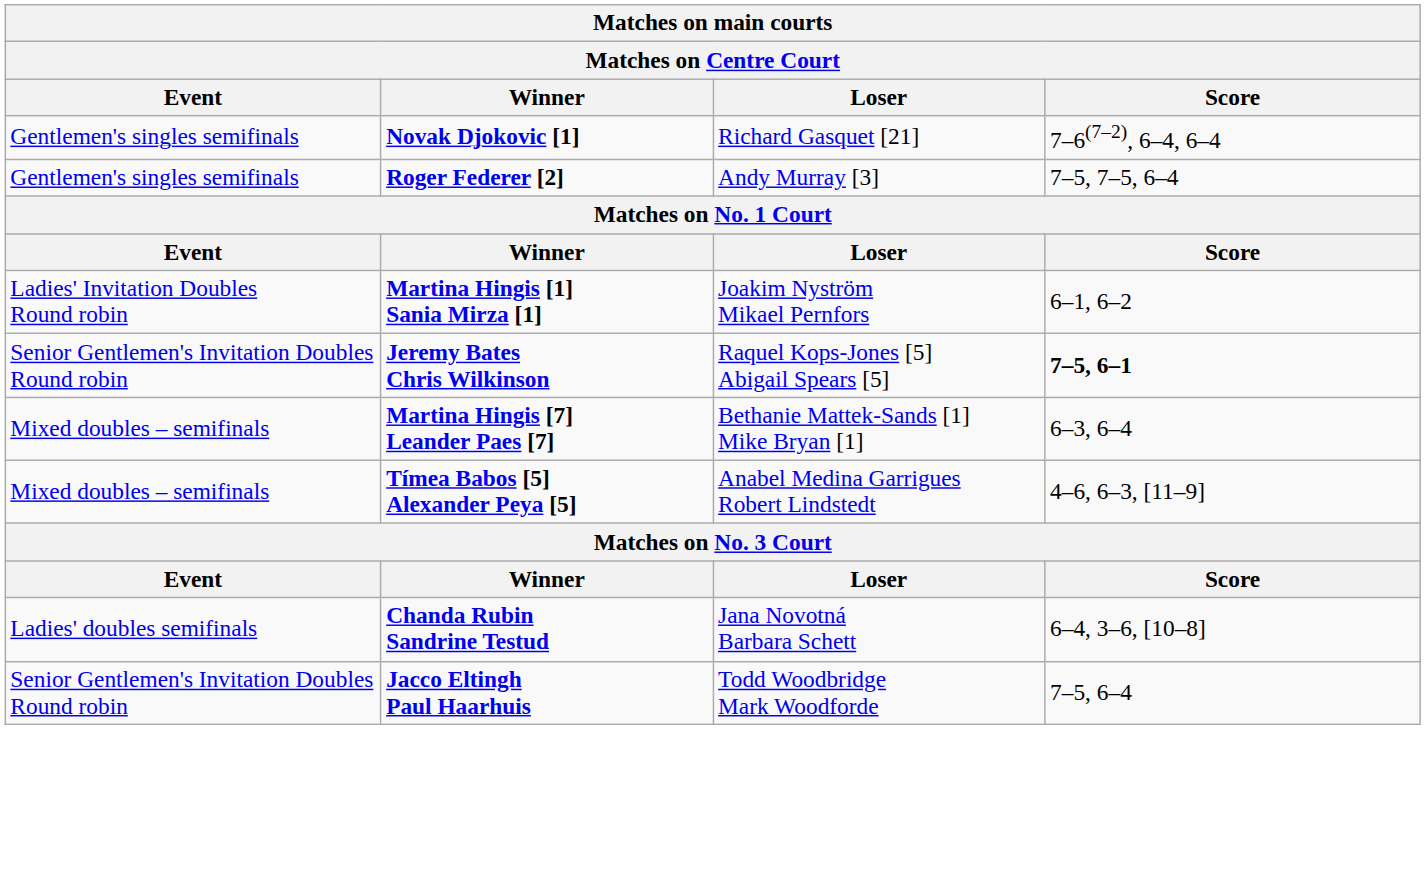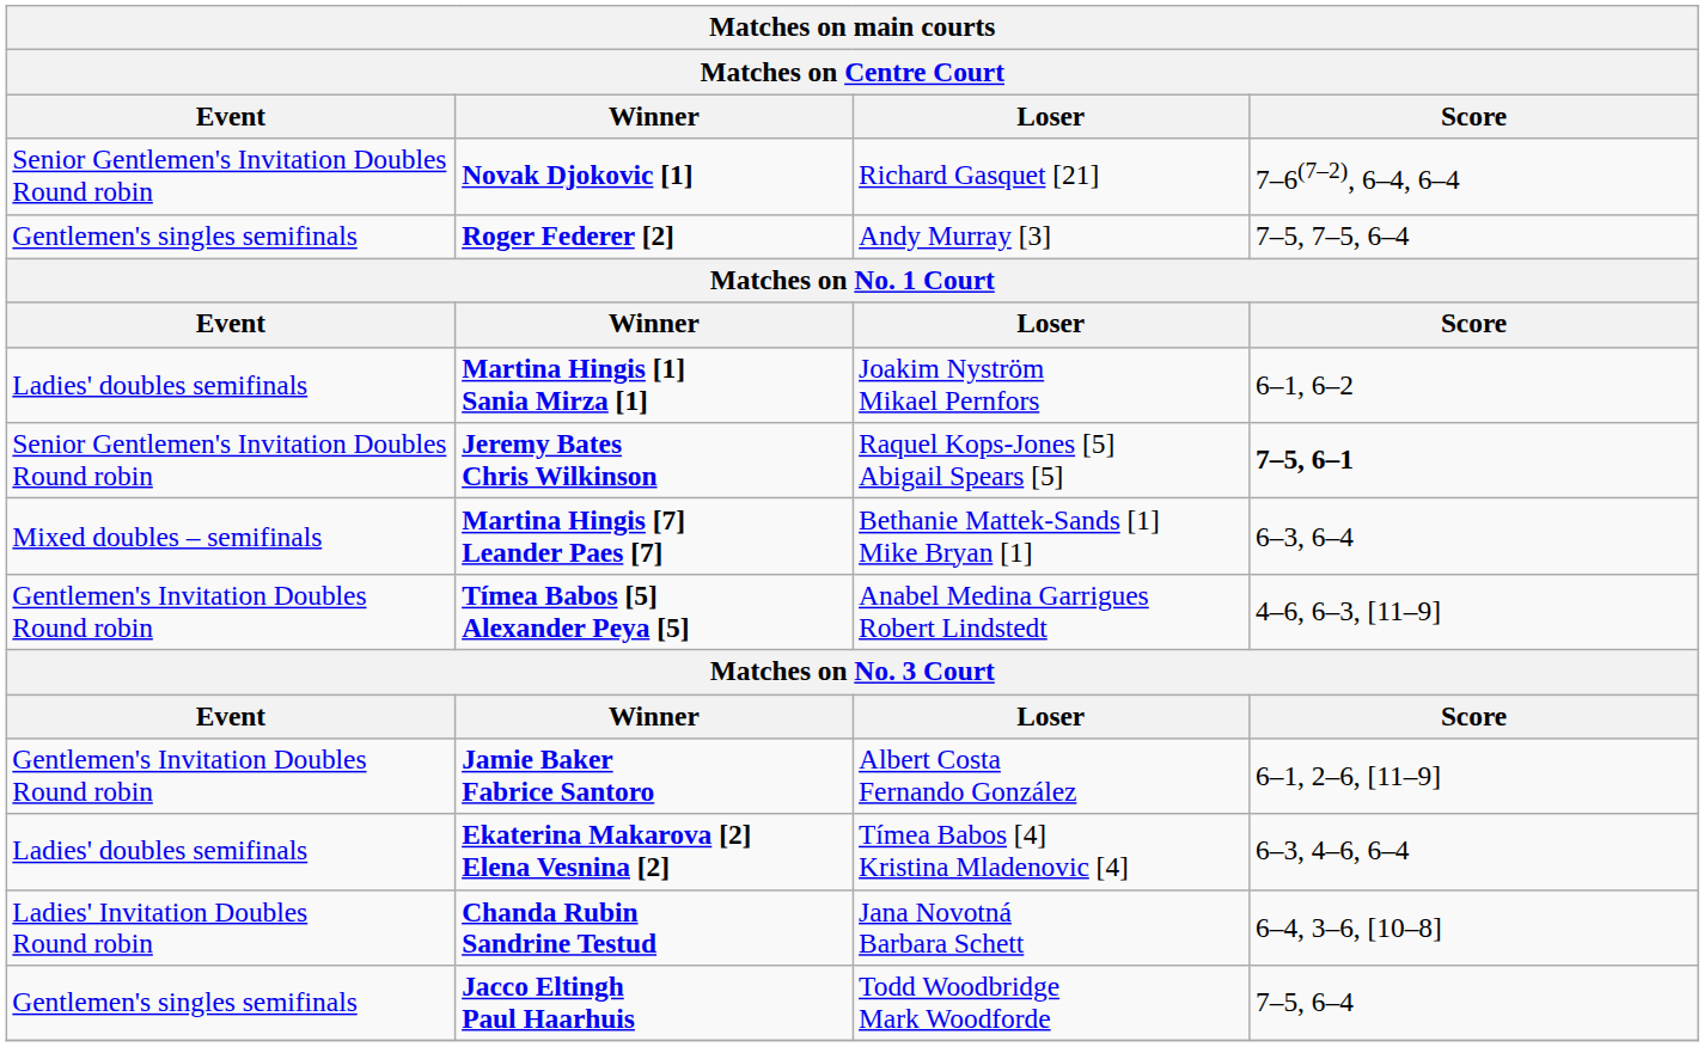Novak Djokovic [1] | Event: Gentlemen's singles semifinals -> Senior Gentlemen's Invitation Doubles Round robin
Martina Hingis [1] Sania Mirza [1] | Event: Ladies' Invitation Doubles Round robin -> Ladies' doubles semifinals
Tímea Babos [5] Alexander Peya [5] | Event: Mixed doubles – semifinals -> Gentlemen's Invitation Doubles Round robin
+ row: Gentlemen's Invitation Doubles Round robin | Jamie Baker Fabrice Santoro | Albert Costa Fernando González | 6–1, 2–6, [11–9]
+ row: Ladies' doubles semifinals | Ekaterina Makarova [2] Elena Vesnina [2] | Tímea Babos [4] Kristina Mladenovic [4] | 6–3, 4–6, 6–4
Chanda Rubin Sandrine Testud | Event: Ladies' doubles semifinals -> Ladies' Invitation Doubles Round robin
Jacco Eltingh Paul Haarhuis | Event: Senior Gentlemen's Invitation Doubles Round robin -> Gentlemen's singles semifinals
